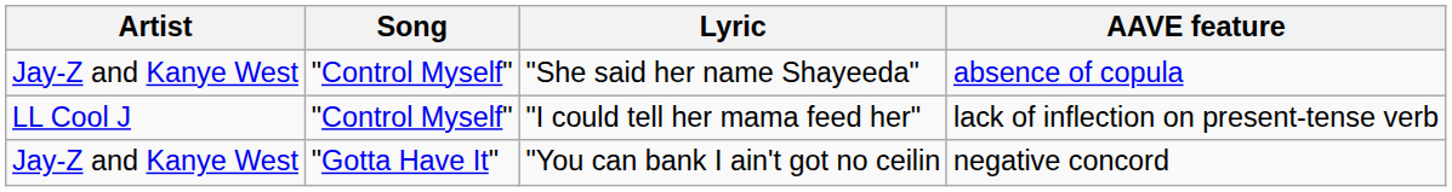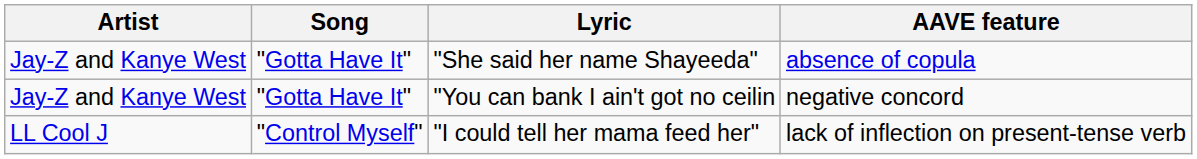"She said her name Shayeeda" | Song: "Control Myself" -> "Gotta Have It"
rows swapped: "I could tell her mama feed her" <-> "You can bank I ain't got no ceilin
